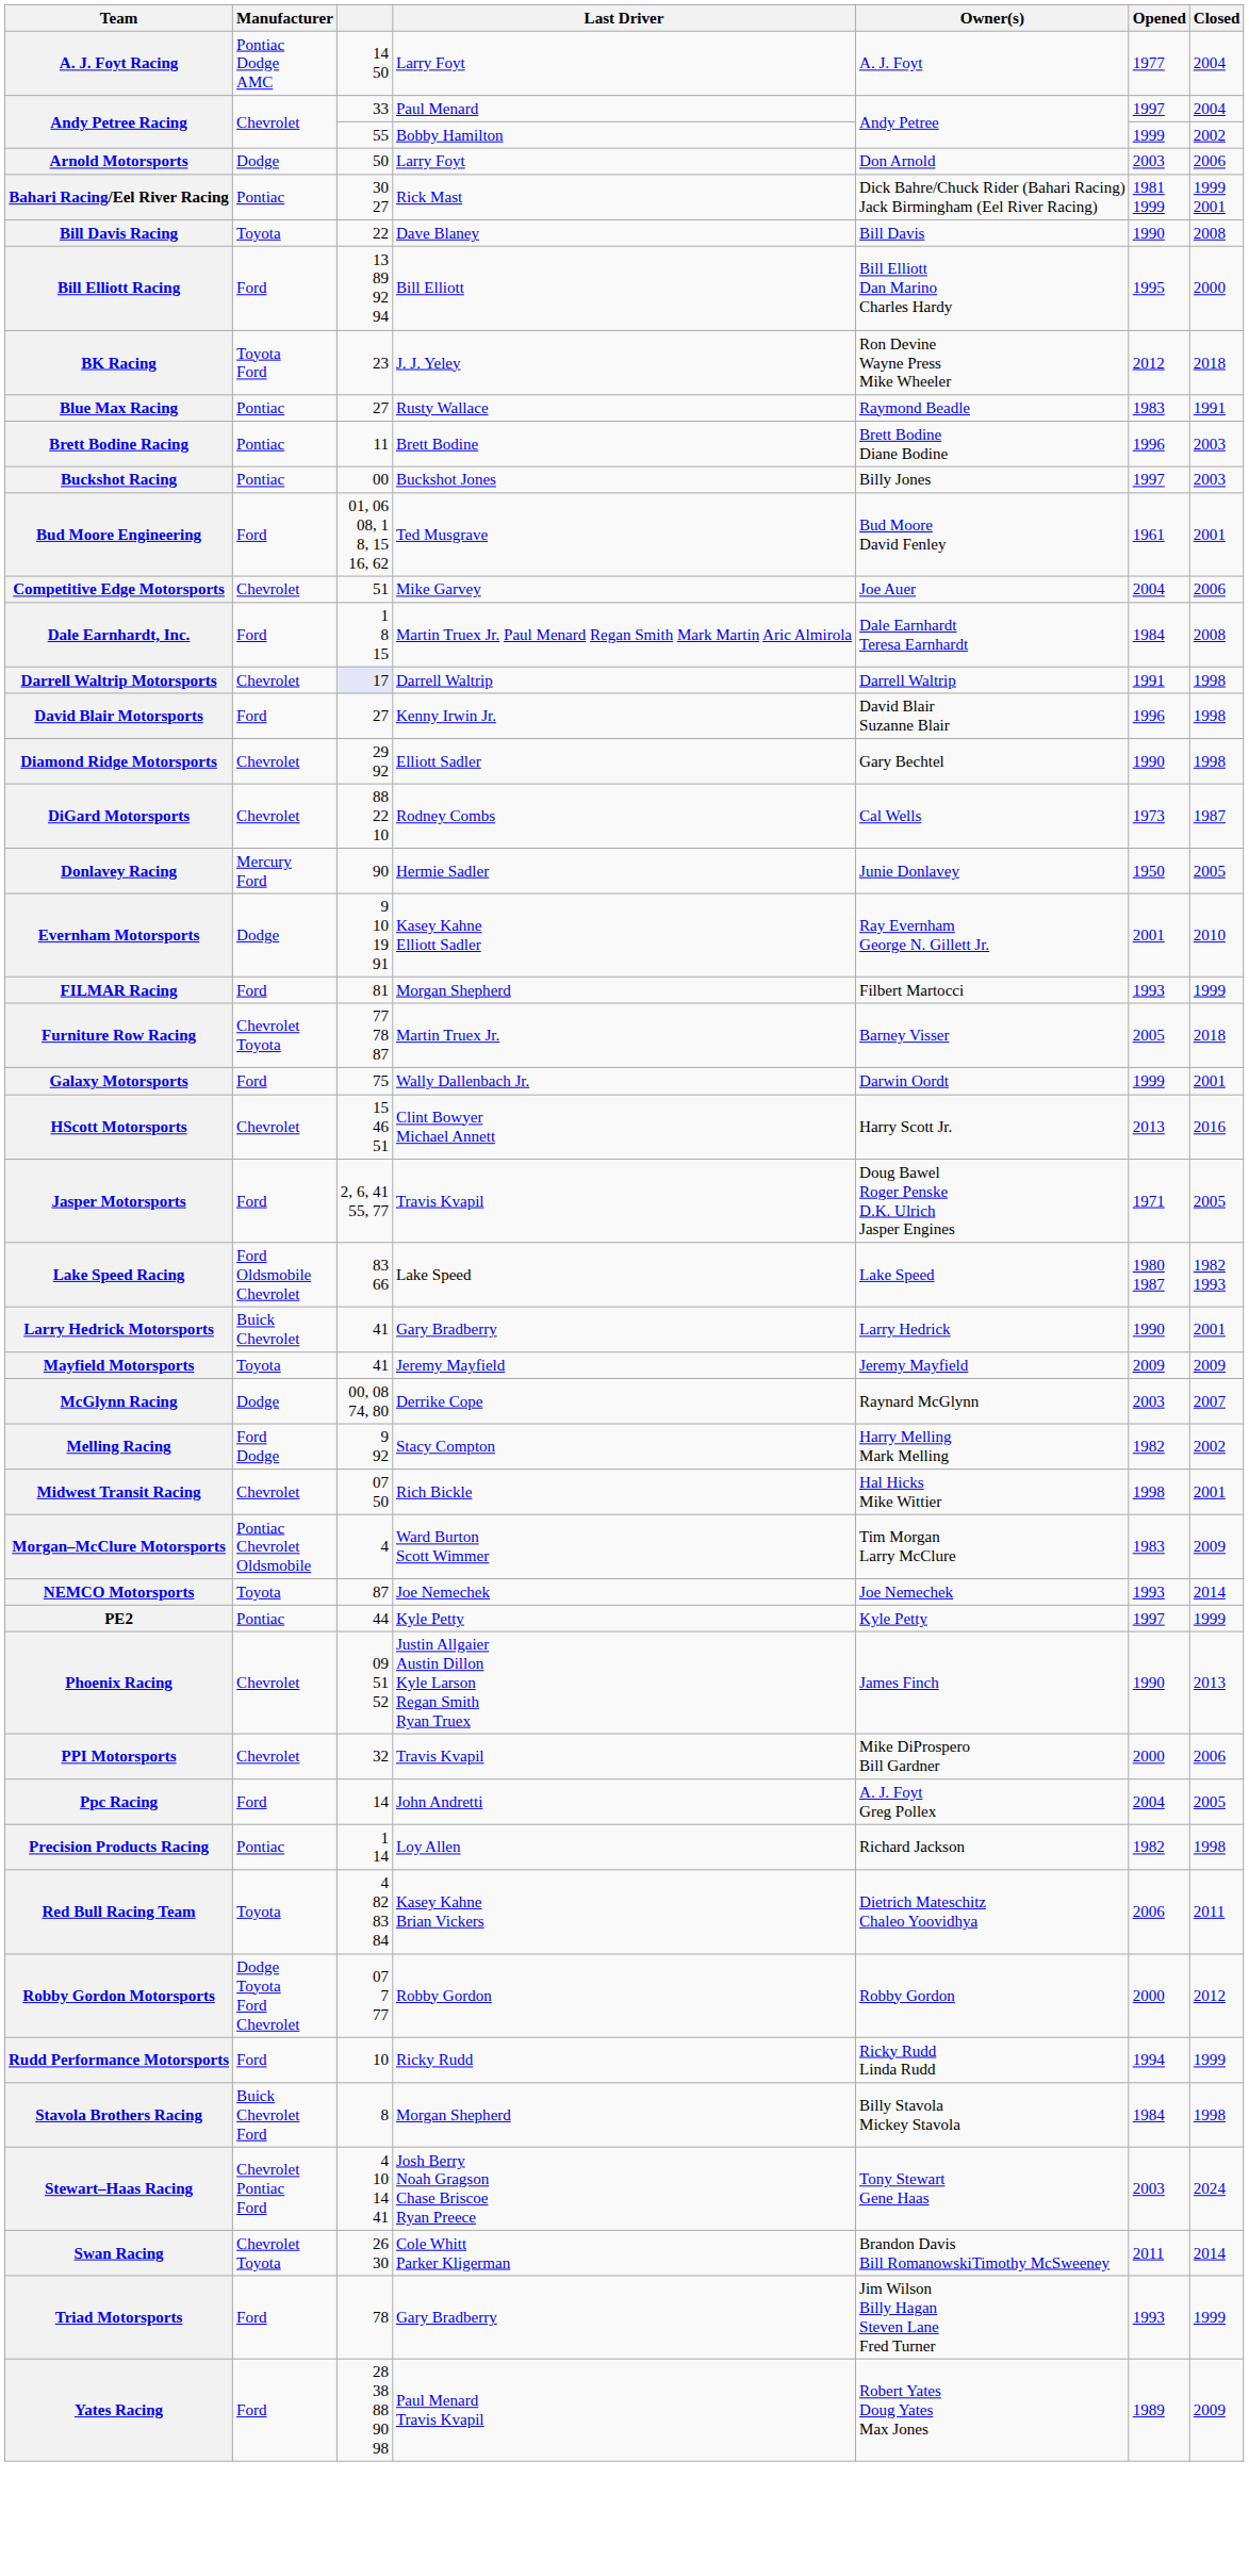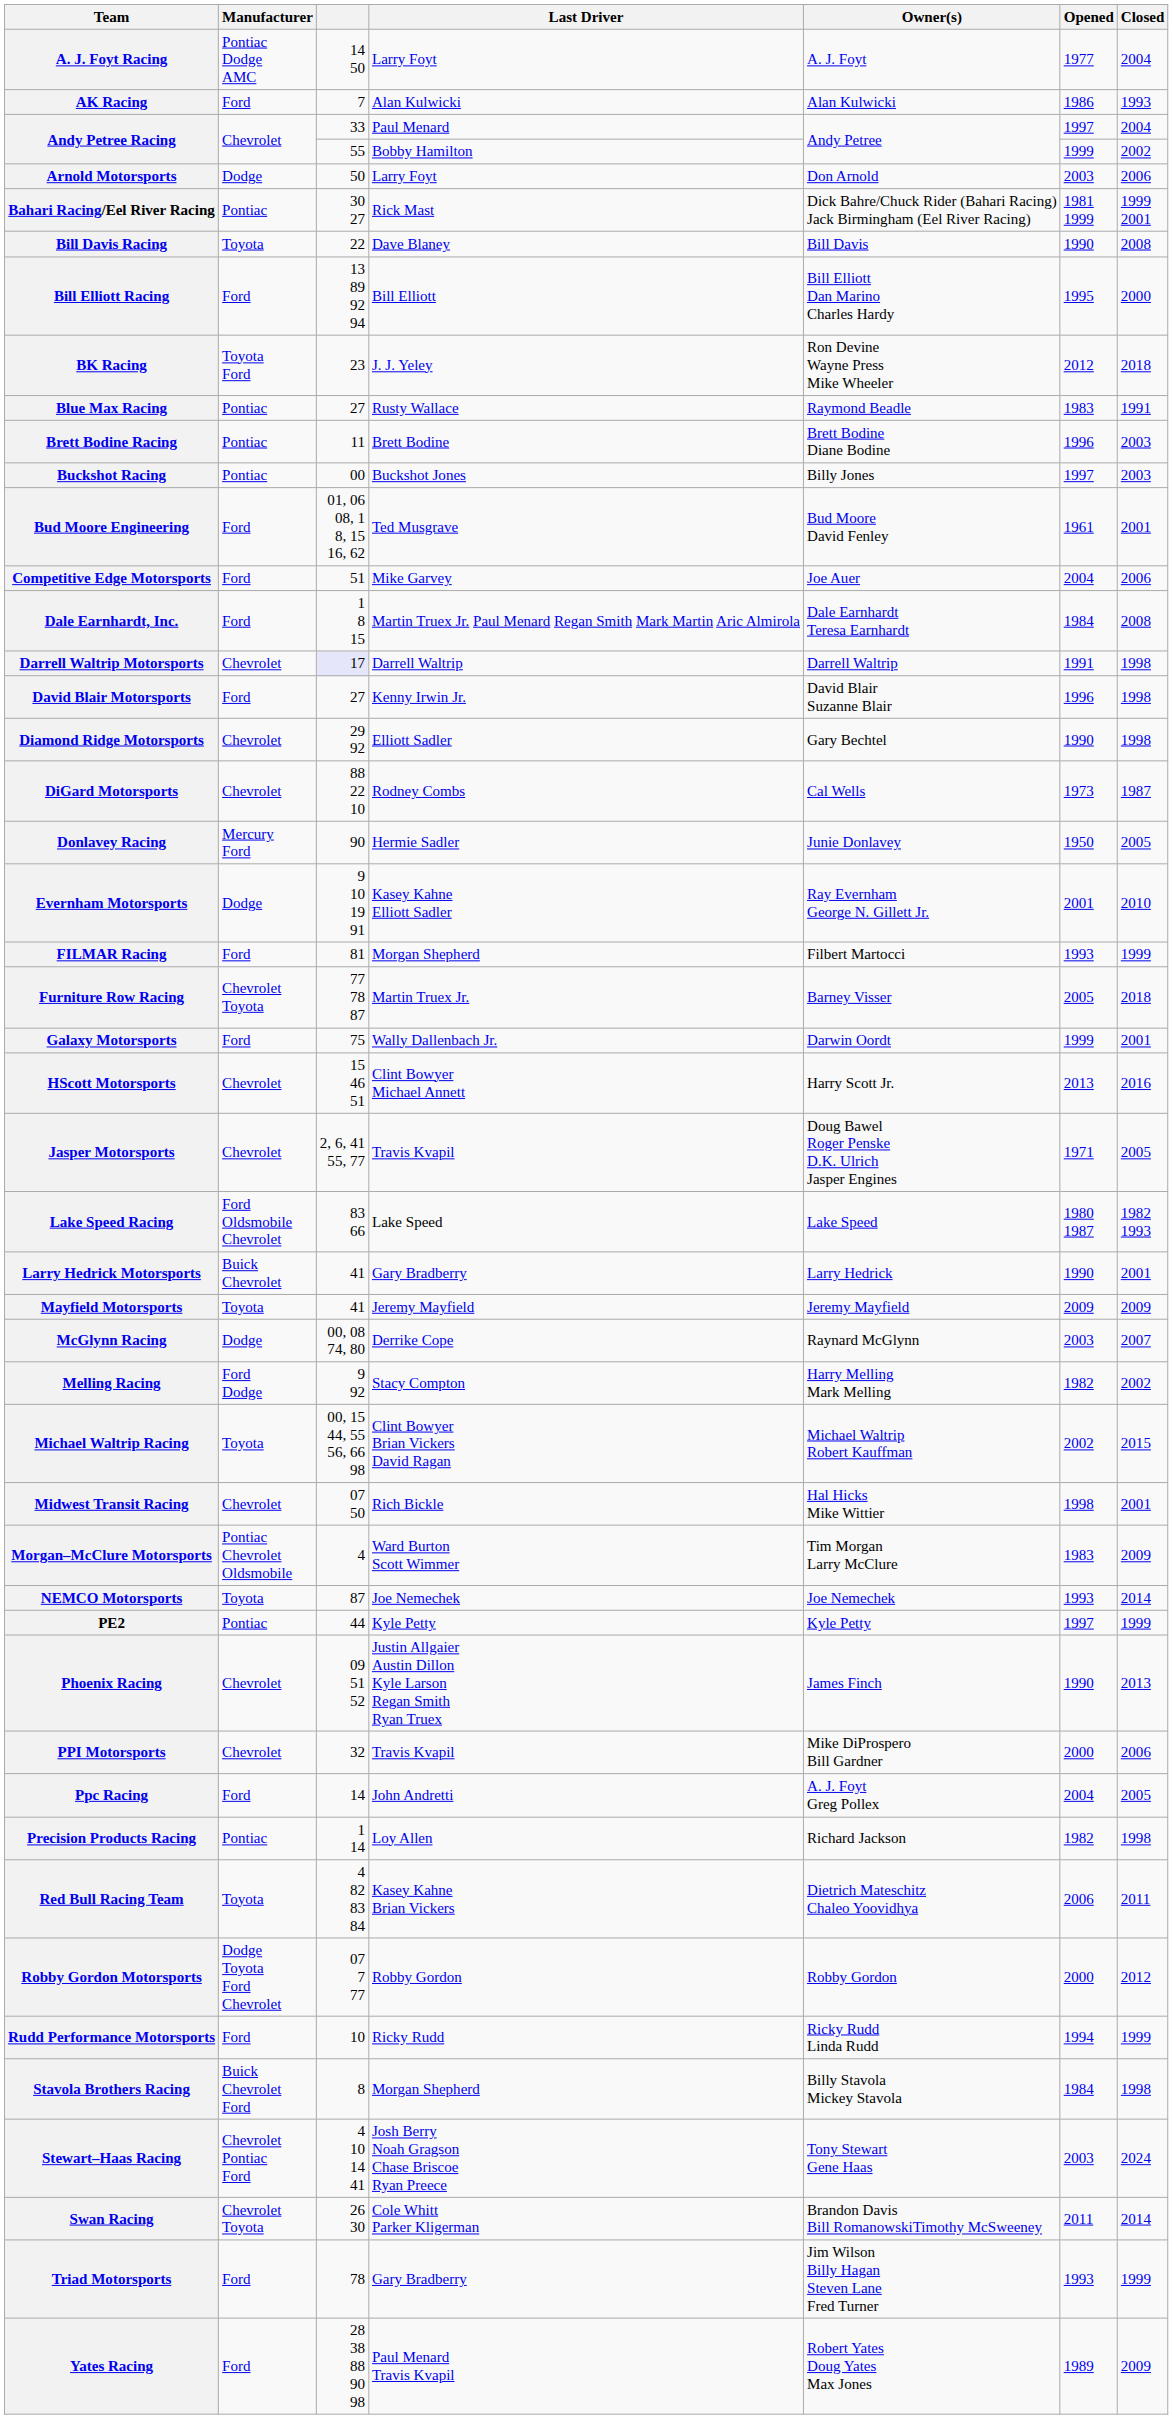+ row: AK Racing | Ford | 7 | Alan Kulwicki | Alan Kulwicki | 1986 | 1993
Competitive Edge Motorsports | Manufacturer: Chevrolet -> Ford
Jasper Motorsports | Manufacturer: Ford -> Chevrolet
+ row: Michael Waltrip Racing | Toyota | 00, 15 44, 55 56, 66 98 | Clint Bowyer Brian Vickers David Ragan | Michael Waltrip Robert Kauffman | 2002 | 2015
